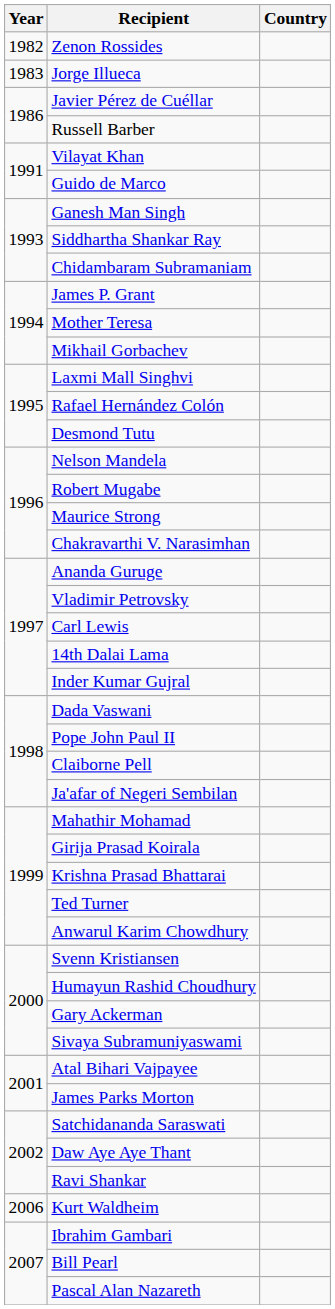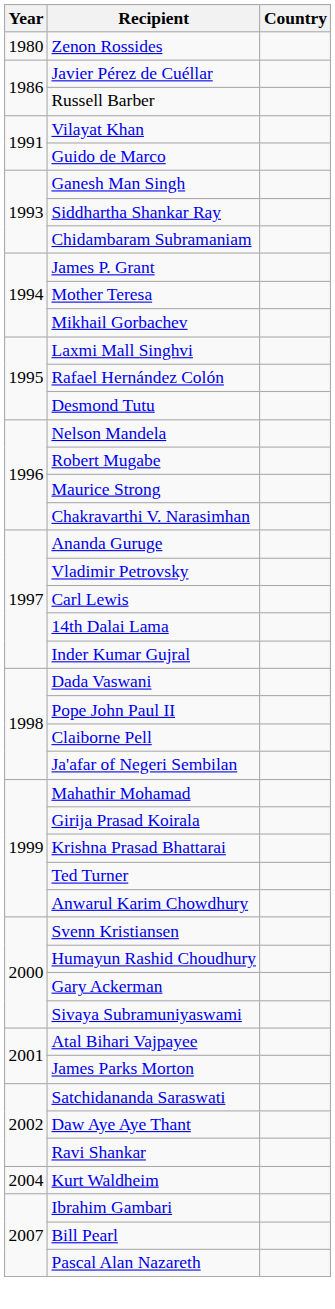Zenon Rossides | Year: 1982 -> 1980
- row: 1983 | Jorge Illueca
Kurt Waldheim | Year: 2006 -> 2004
